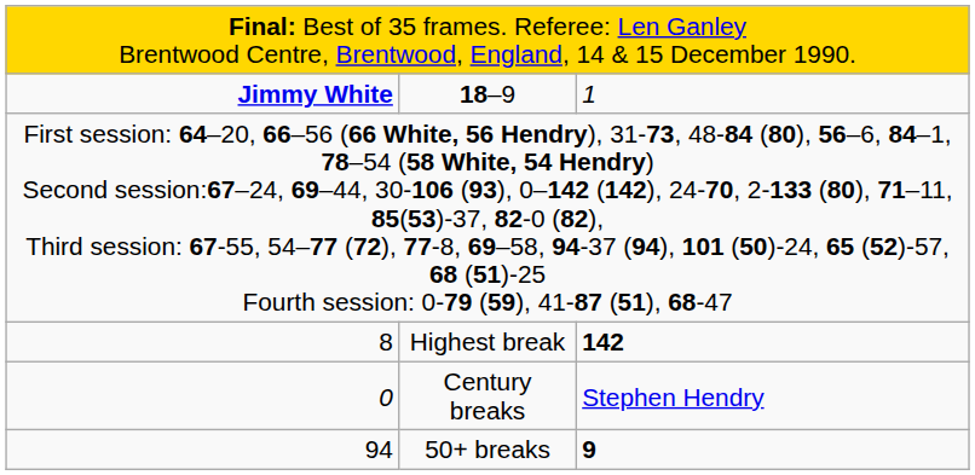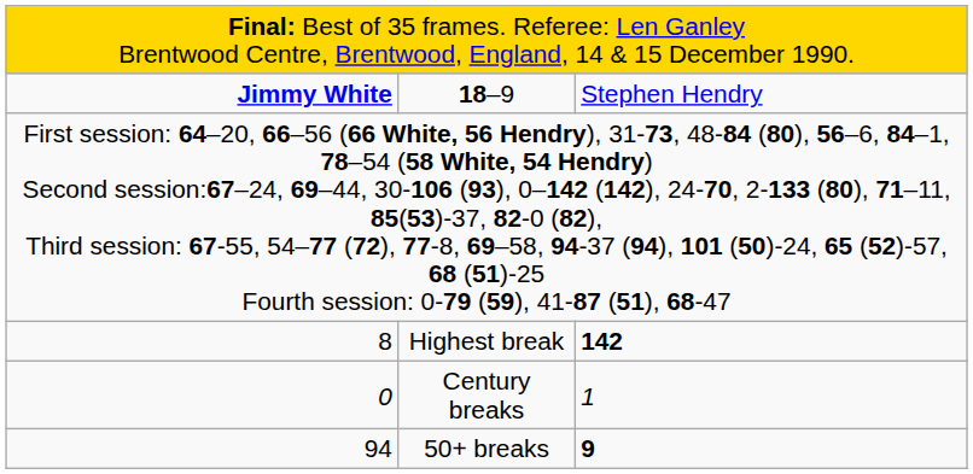18–9 | column 3: 1 -> Stephen Hendry
Century breaks | column 3: Stephen Hendry -> 1
